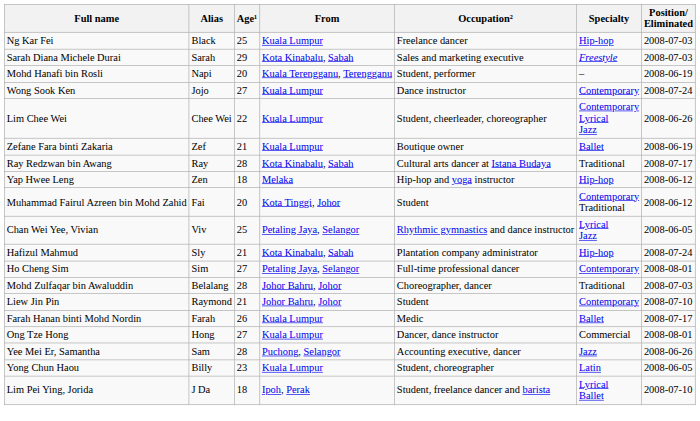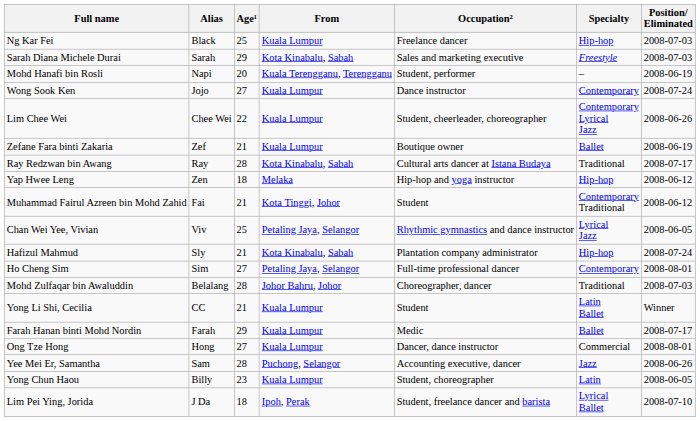Muhammad Fairul Azreen bin Mohd Zahid | Age¹: 20 -> 21
+ row: Yong Li Shi, Cecilia | CC | 21 | Kuala Lumpur | Student | Latin Ballet | Winner
- row: Liew Jin Pin | Raymond | 21 | Johor Bahru, Johor | Student | Contemporary | 2008-07-10
Farah Hanan binti Mohd Nordin | Age¹: 26 -> 29
